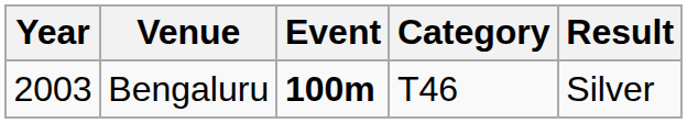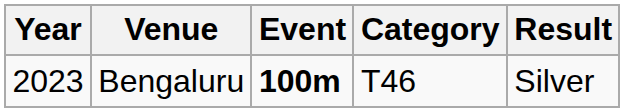Bengaluru | Year: 2003 -> 2023
